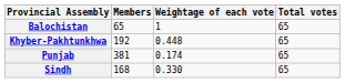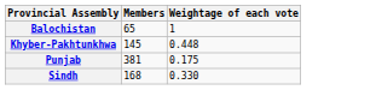- column: Total votes | 65 | 65 | 65 | 65
Khyber-Pakhtunkhwa | Members: 192 -> 145
Punjab | Weightage of each vote: 0.174 -> 0.175
